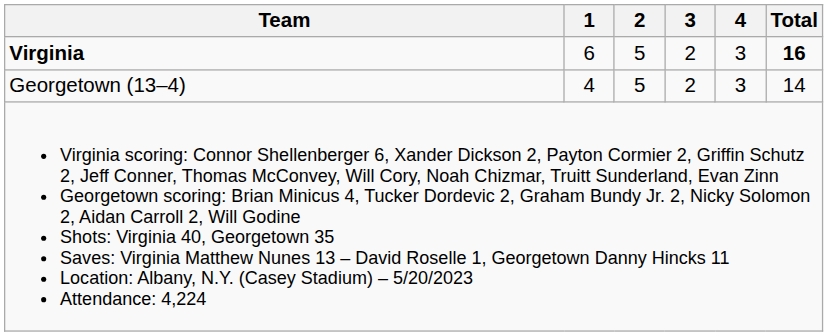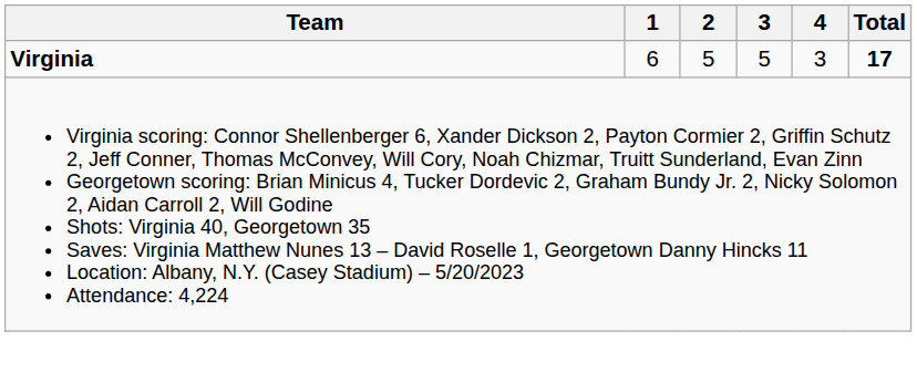Virginia | 3: 2 -> 5
Virginia | Total: 16 -> 17
- row: Georgetown (13–4) | 4 | 5 | 2 | 3 | 14
